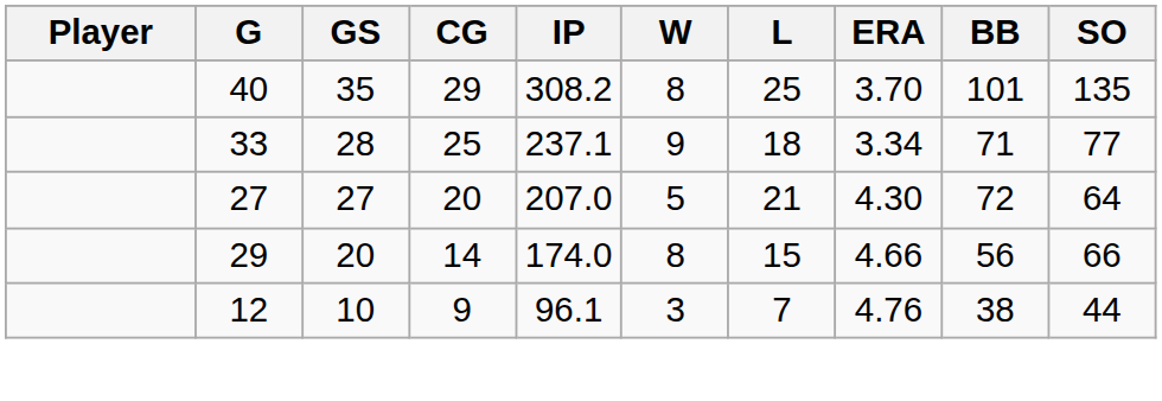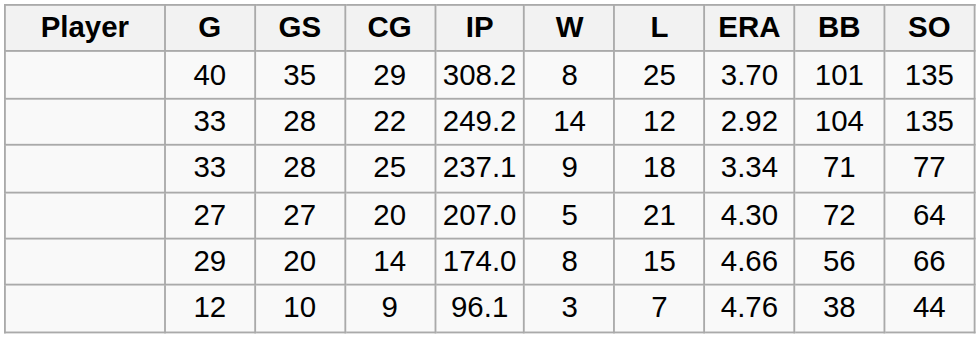+ row: 33 | 28 | 22 | 249.2 | 14 | 12 | 2.92 | 104 | 135
